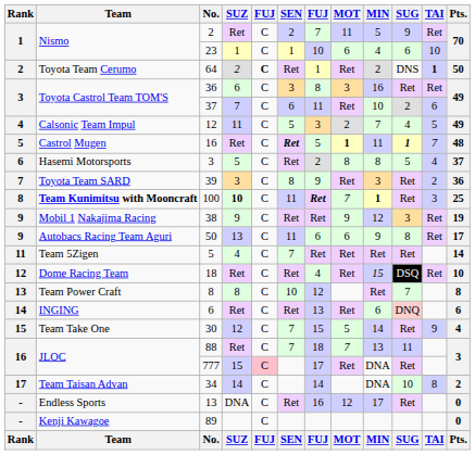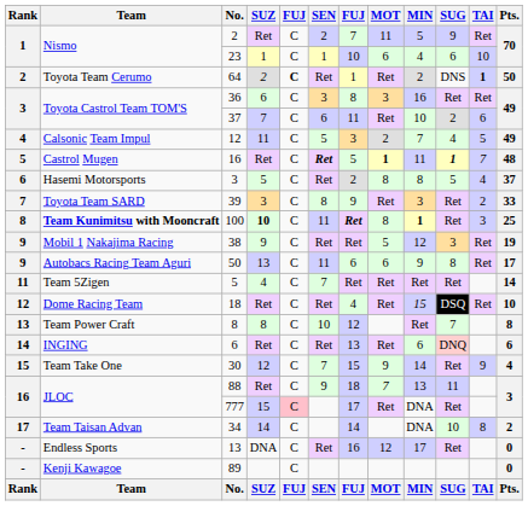39 | Pts.: 36 -> 33
100 | MOT: 7 -> 8
38 | MOT: 9 -> 5
30 | MOT: 5 -> 9
88 | SEN: 7 -> 9
